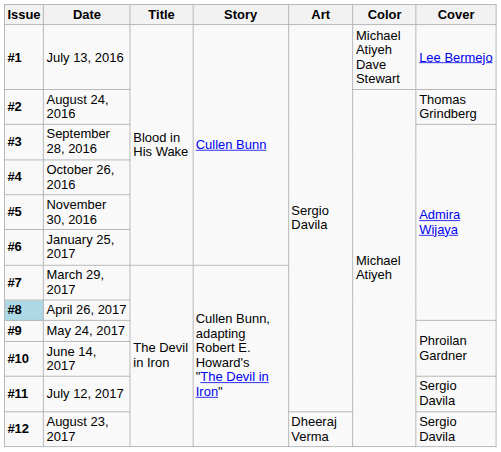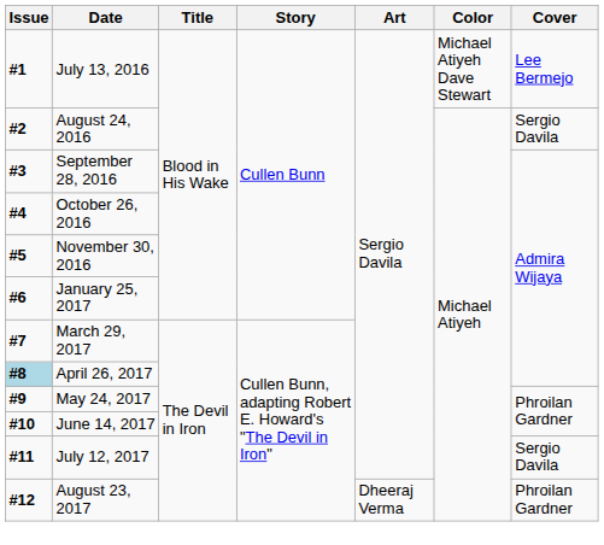August 24, 2016 | Cover: Thomas Grindberg -> Sergio Davila
August 23, 2017 | Cover: Sergio Davila -> Phroilan Gardner
